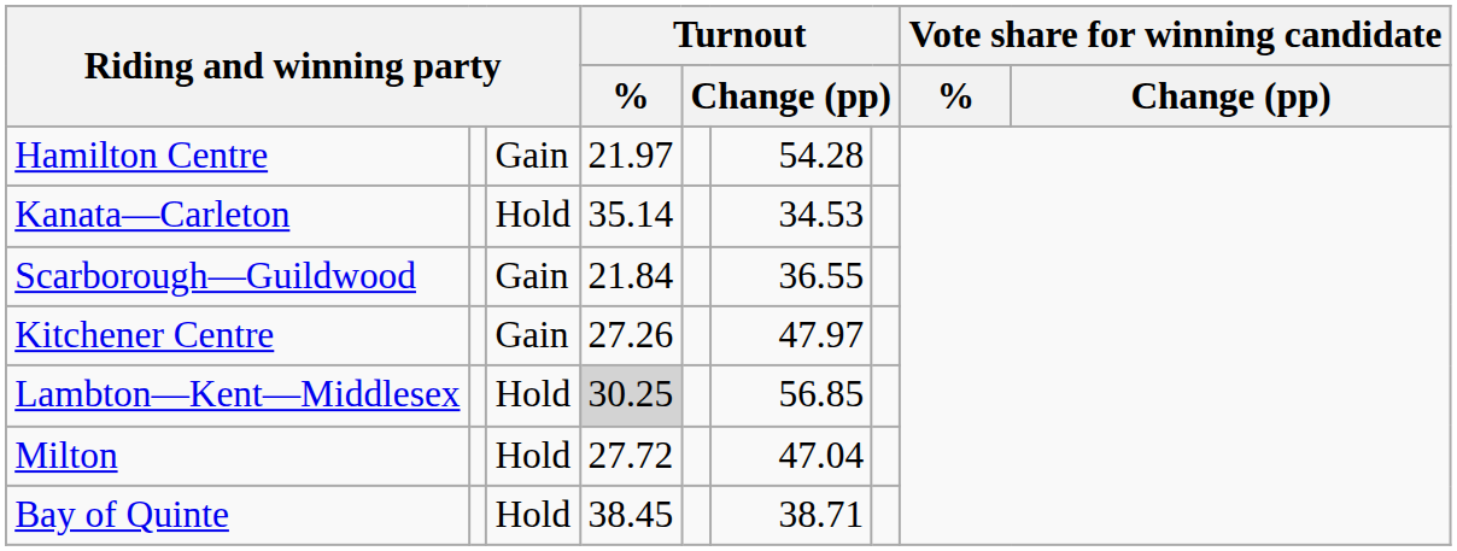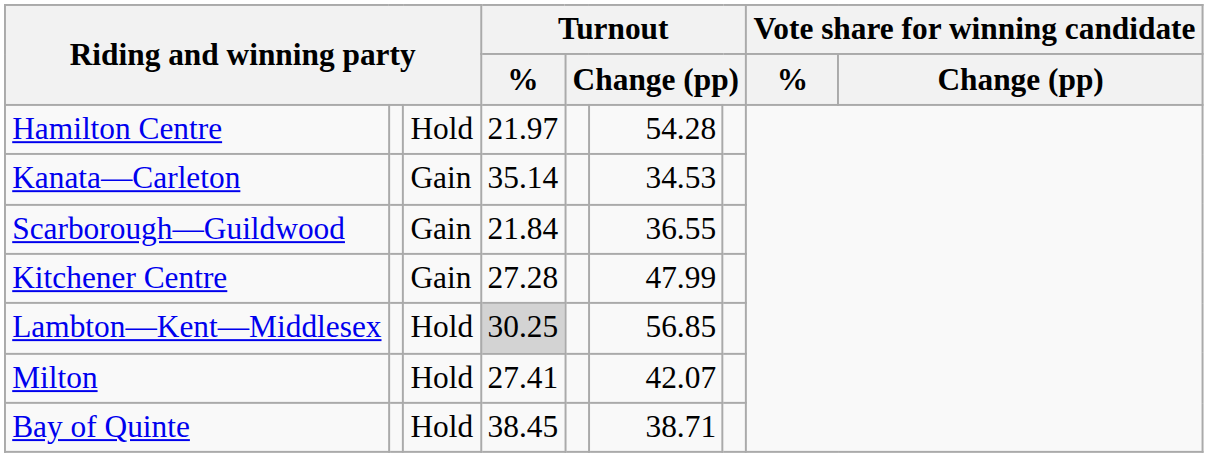Hamilton Centre | column 3: Gain -> Hold
Kanata—Carleton | column 3: Hold -> Gain
Kitchener Centre | Turnout / %: 27.26 -> 27.28
Kitchener Centre | column 6: 47.97 -> 47.99
Milton | Turnout / %: 27.72 -> 27.41
Milton | column 6: 47.04 -> 42.07
